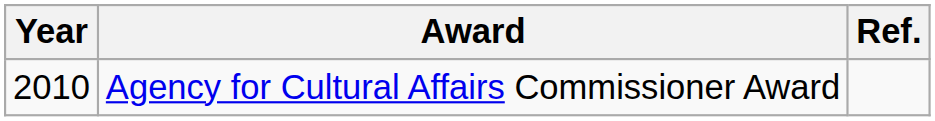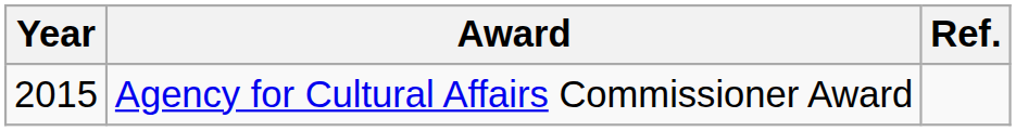Agency for Cultural Affairs Commissioner Award | Year: 2010 -> 2015
